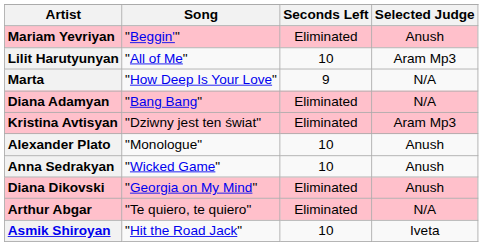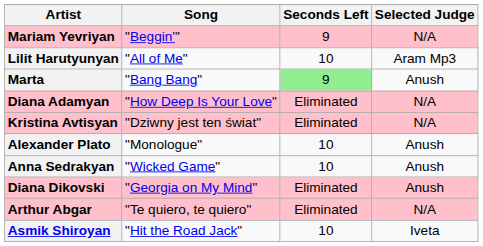Mariam Yevriyan | Seconds Left: Eliminated -> 9
Mariam Yevriyan | Selected Judge: Anush -> N/A
Marta | Song: "How Deep Is Your Love" -> "Bang Bang"
Marta | Seconds Left: no background -> lightgreen background
Marta | Selected Judge: N/A -> Anush
Diana Adamyan | Song: "Bang Bang" -> "How Deep Is Your Love"
Kristina Avtisyan | Selected Judge: Aram Mp3 -> N/A
